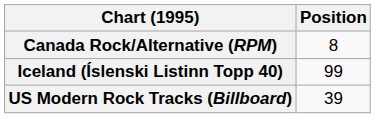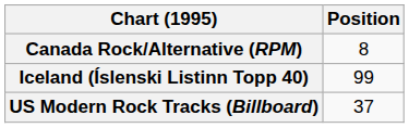US Modern Rock Tracks (Billboard) | Position: 39 -> 37
